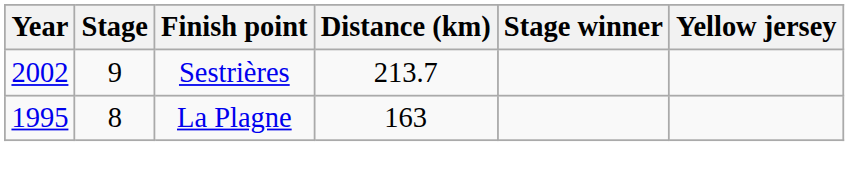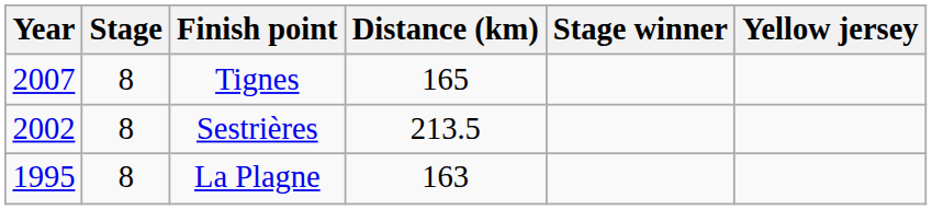+ row: 2007 | 8 | Tignes | 165
Sestrières | Stage: 9 -> 8
Sestrières | Distance (km): 213.7 -> 213.5
